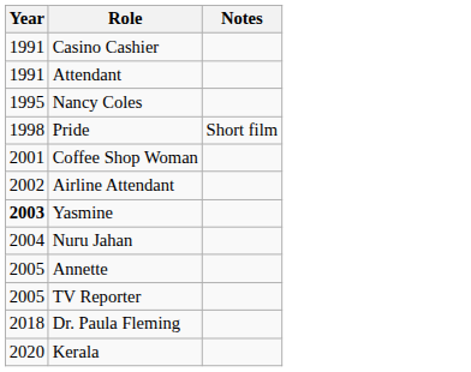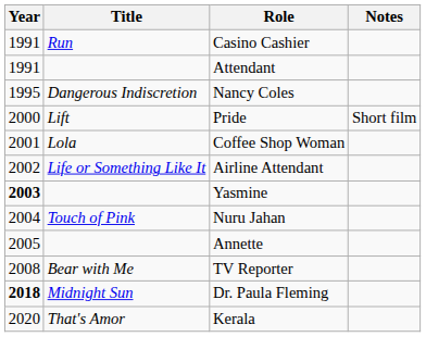+ column: Title | Run | Dangerous Indiscretion | Lift | Lola | Life or Something Like It | Touch of Pink | Bear with Me | Midnight Sun | That's Amor
Pride | Year: 1998 -> 2000
TV Reporter | Year: 2005 -> 2008
Dr. Paula Fleming | Year: normal -> bold
